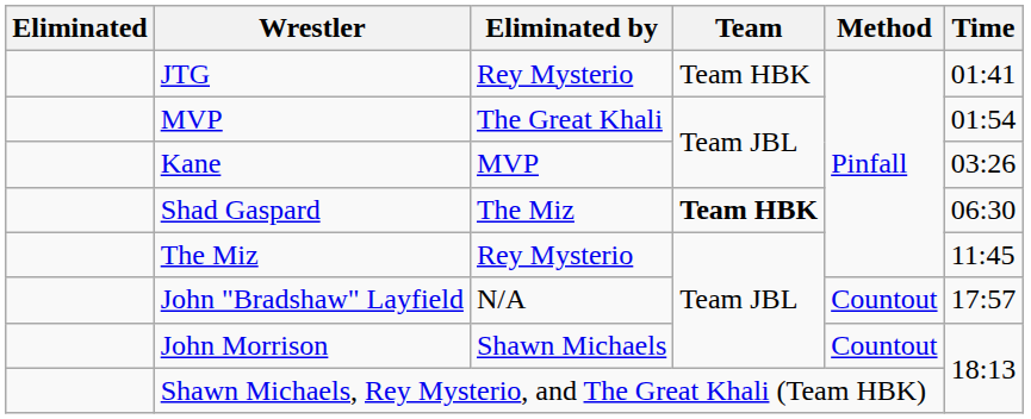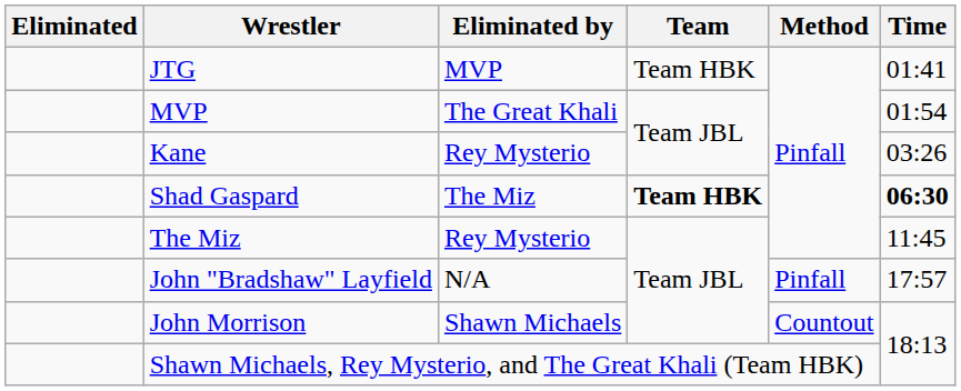JTG | Eliminated by: Rey Mysterio -> MVP
Kane | Eliminated by: MVP -> Rey Mysterio
Shad Gaspard | Time: normal -> bold
John "Bradshaw" Layfield | Method: Countout -> Pinfall
